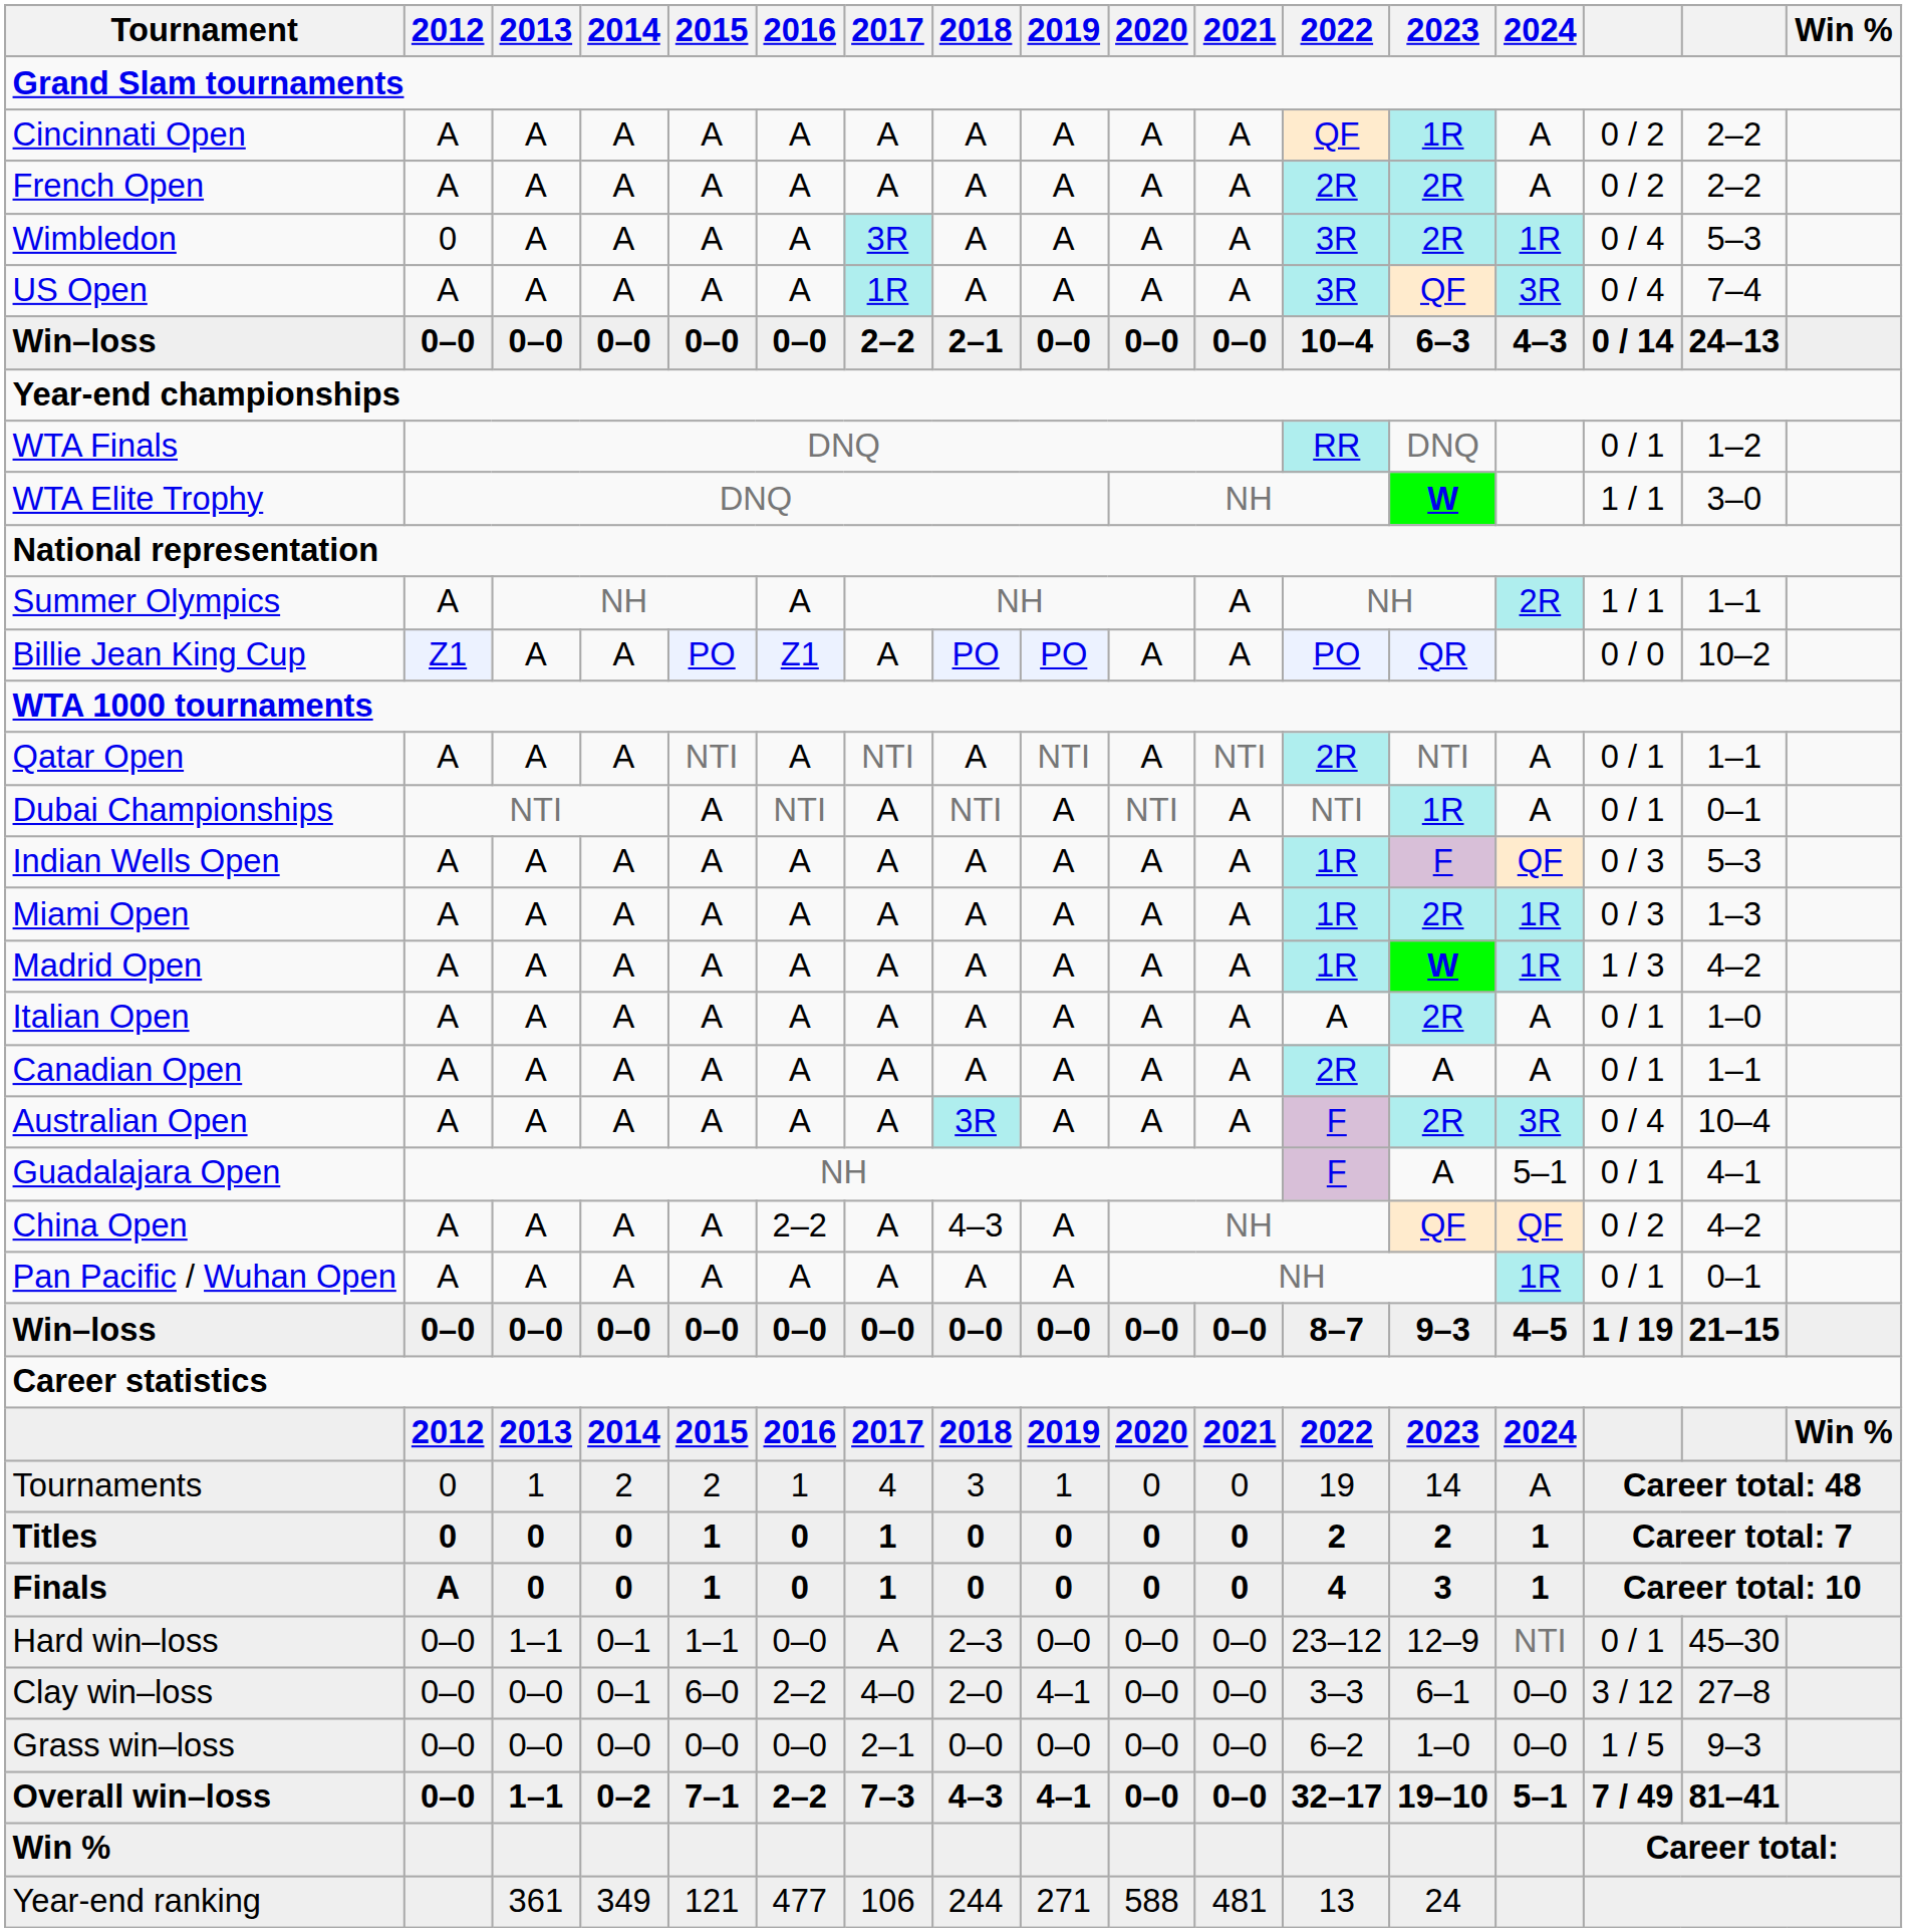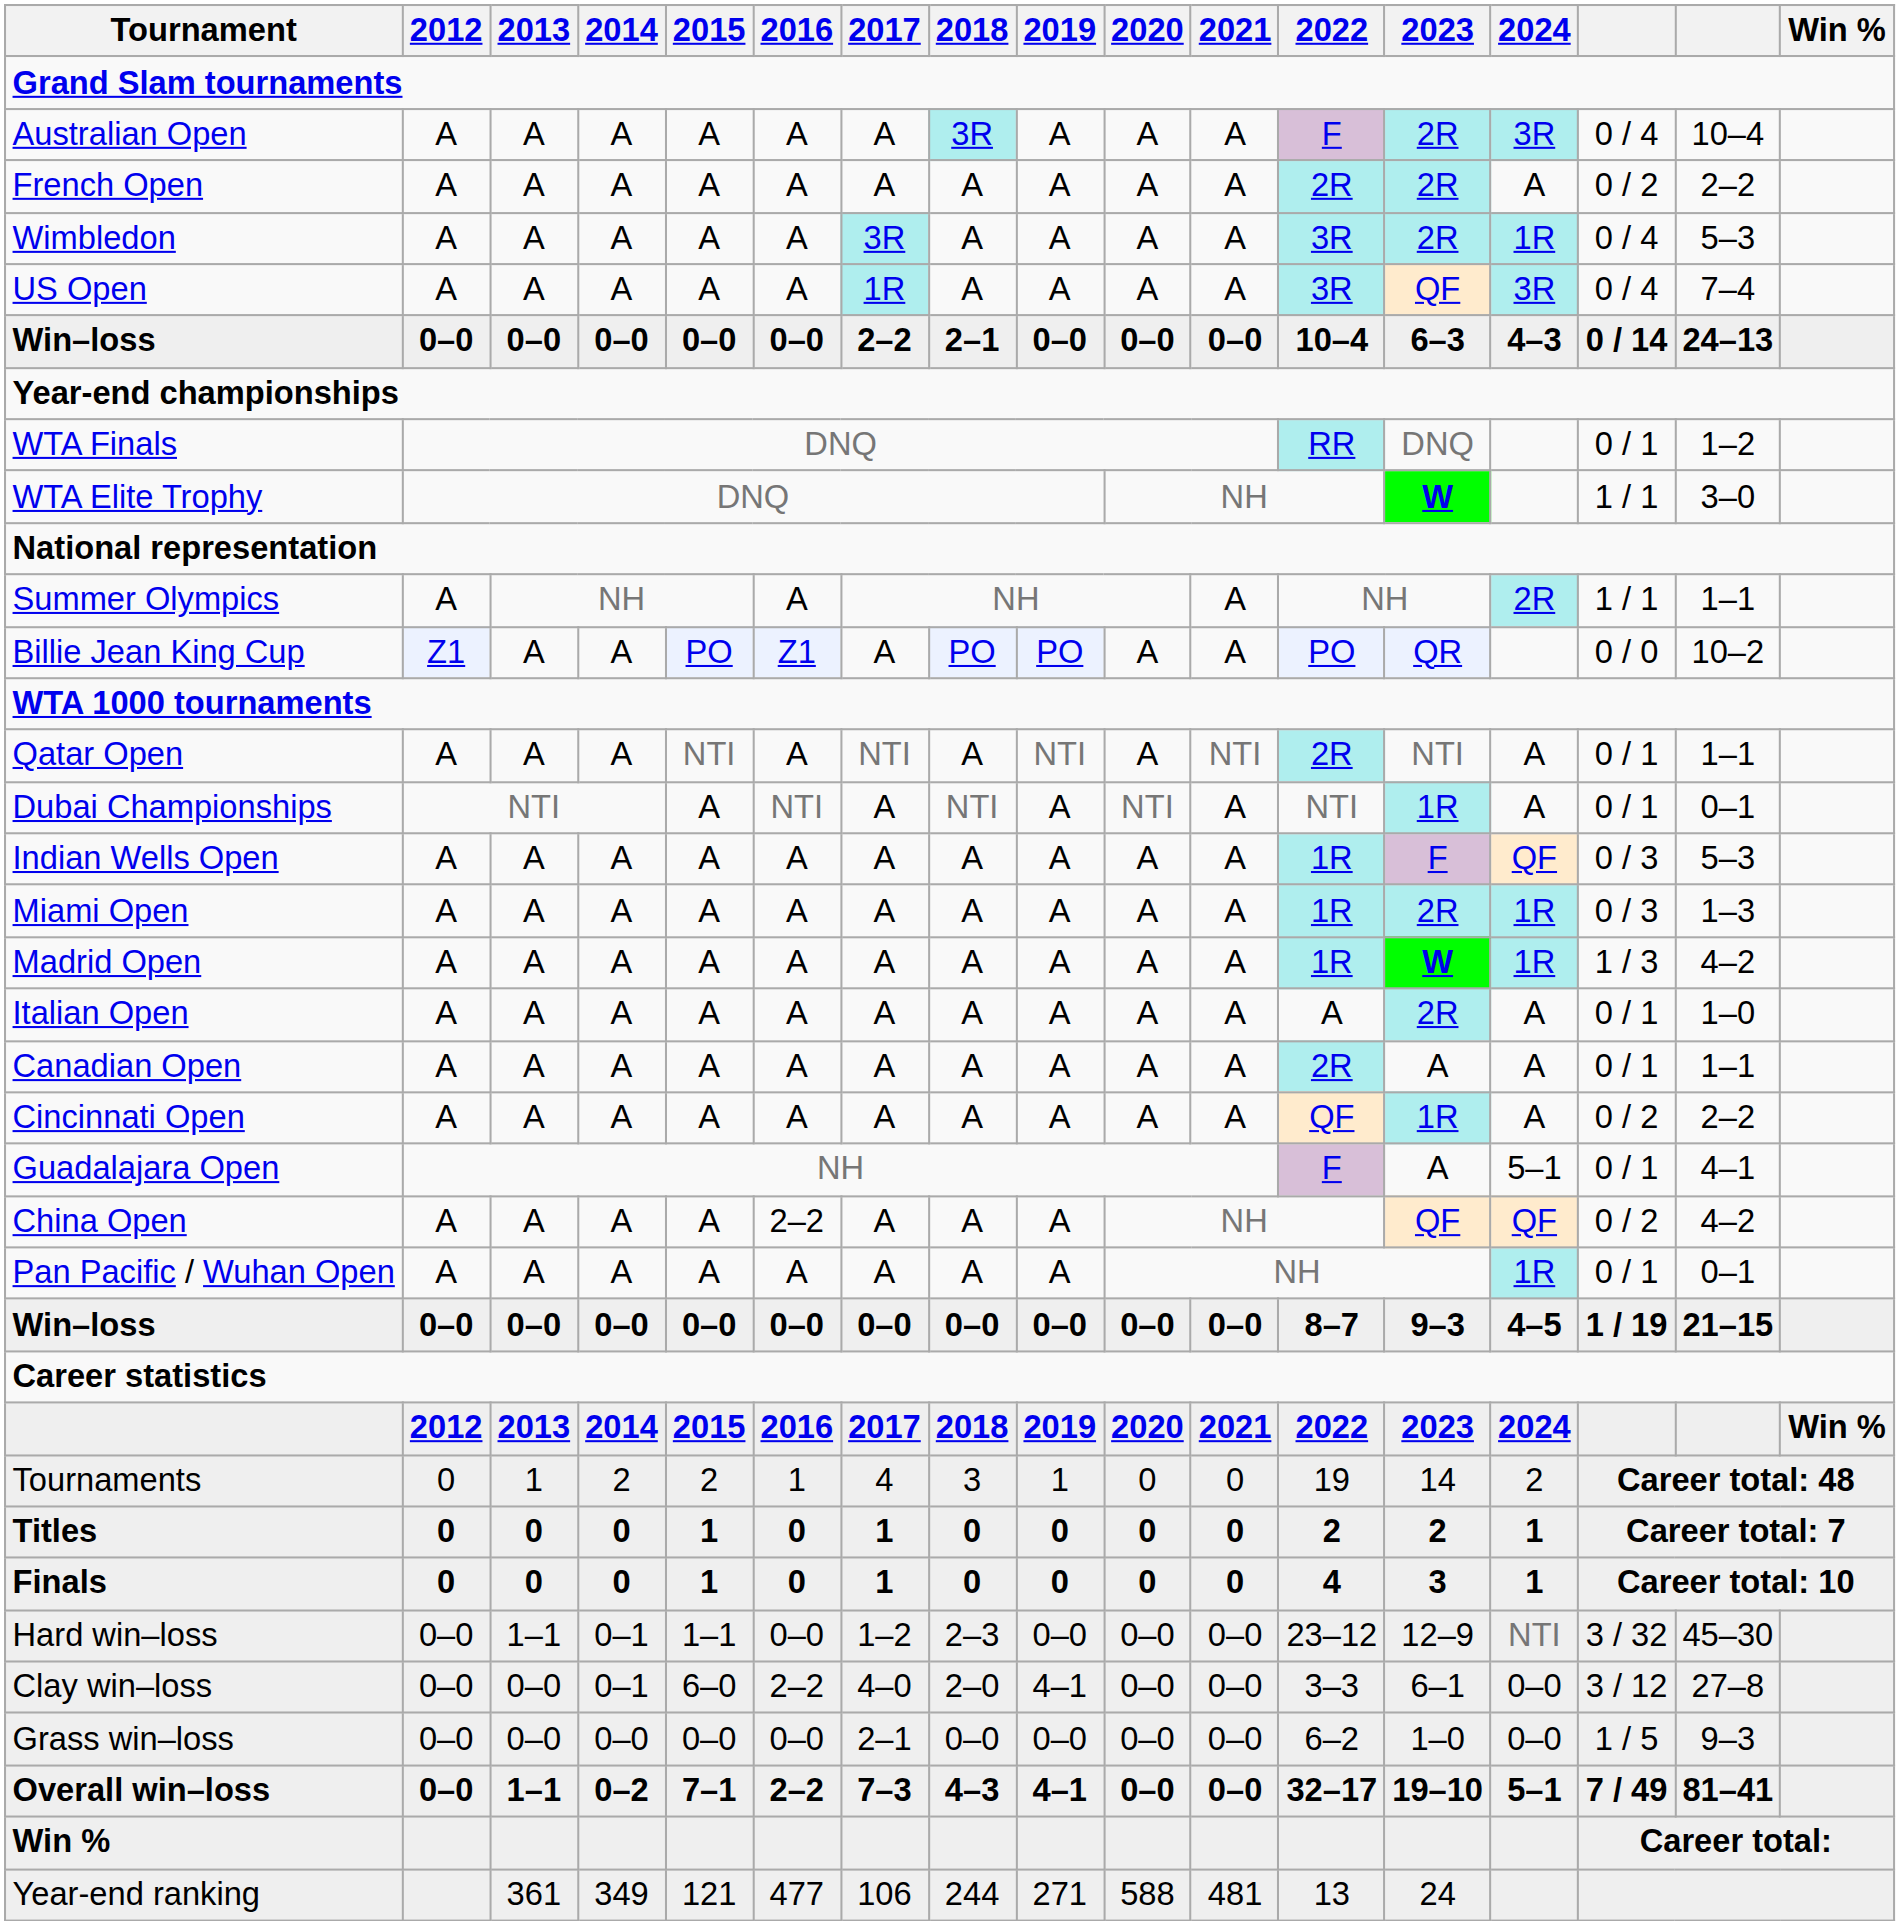rows swapped: Australian Open <-> Cincinnati Open
Wimbledon | 2012: 0 -> A
China Open | 2018: 4–3 -> A
Tournaments | 2024: A -> 2
Finals | 2012: A -> 0
Hard win–loss | 2017: A -> 1–2
Hard win–loss | column 15: 0 / 1 -> 3 / 32
